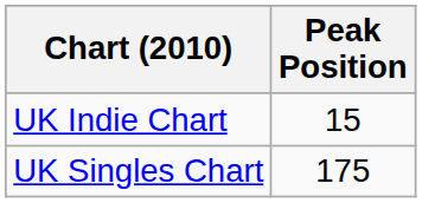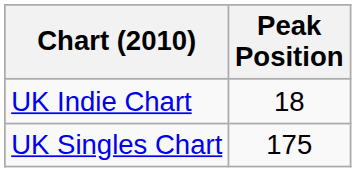UK Indie Chart | Peak Position: 15 -> 18
